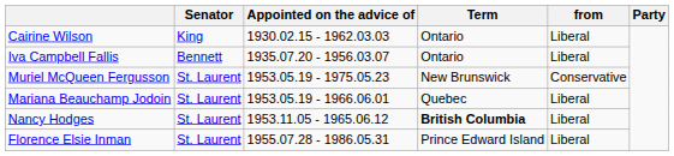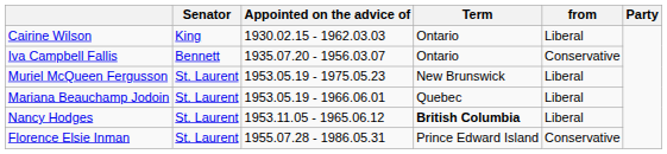Iva Campbell Fallis | from: Liberal -> Conservative
Muriel McQueen Fergusson | from: Conservative -> Liberal
Florence Elsie Inman | from: Liberal -> Conservative
